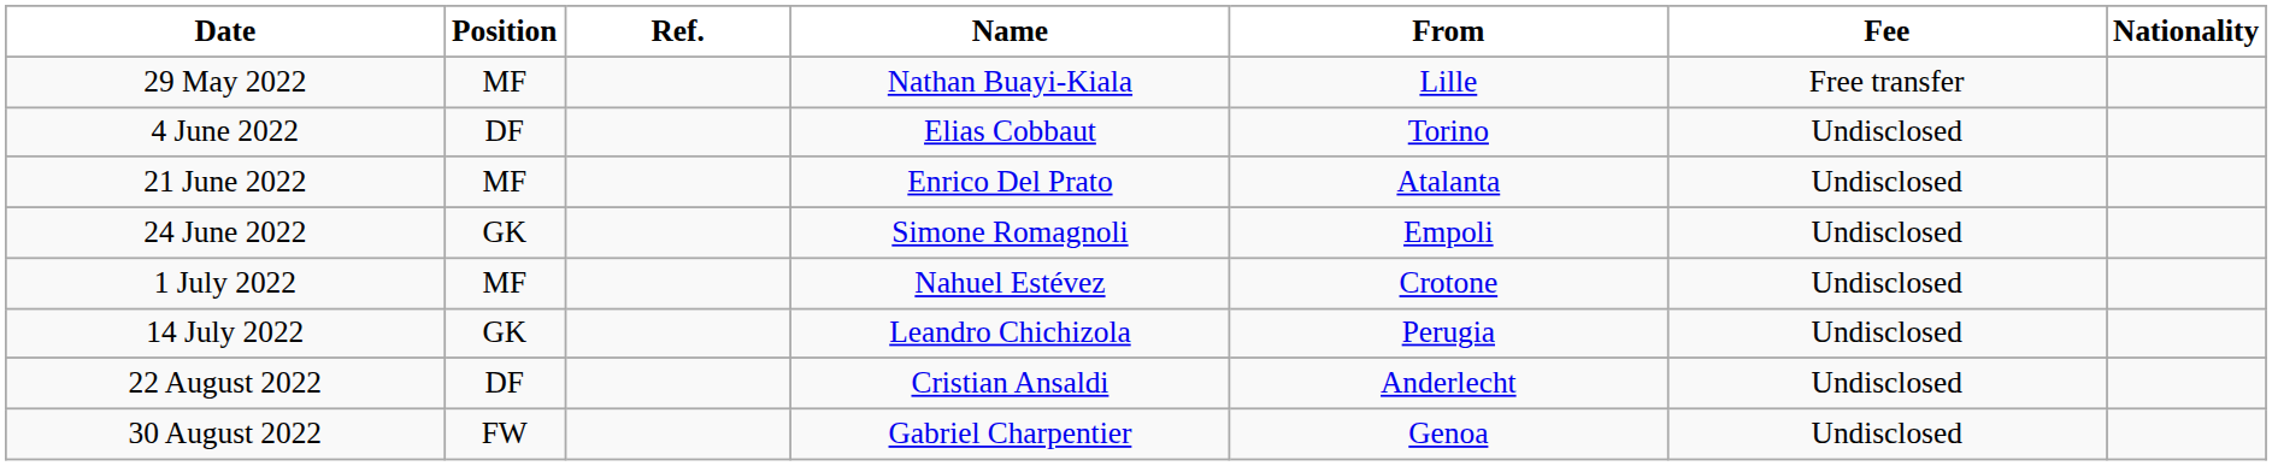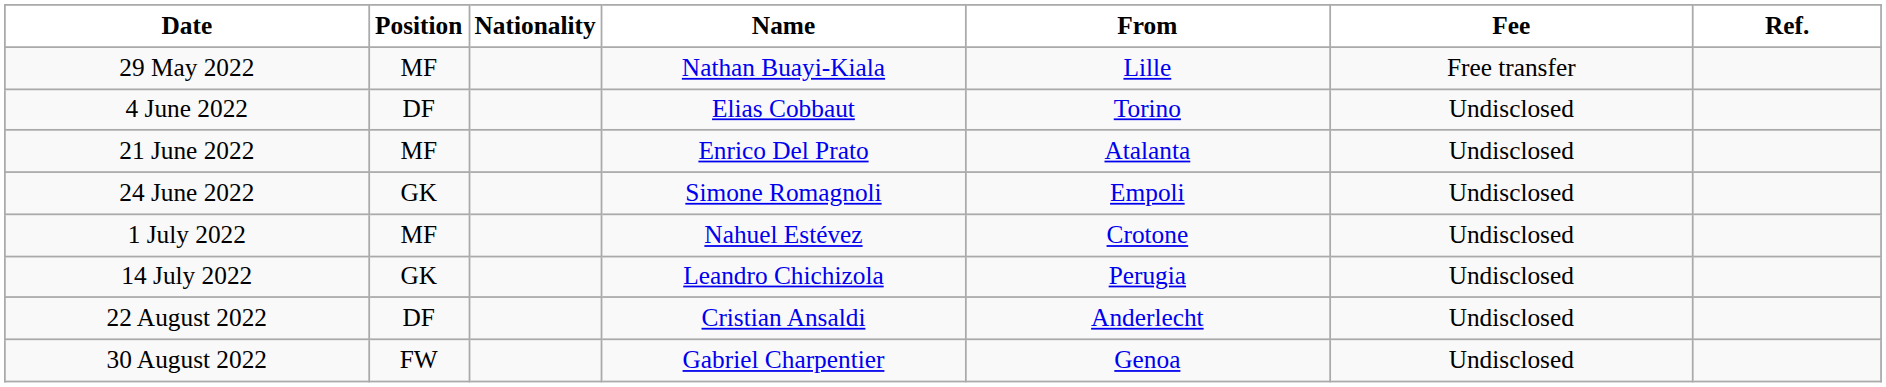columns swapped: Nationality <-> Ref.
